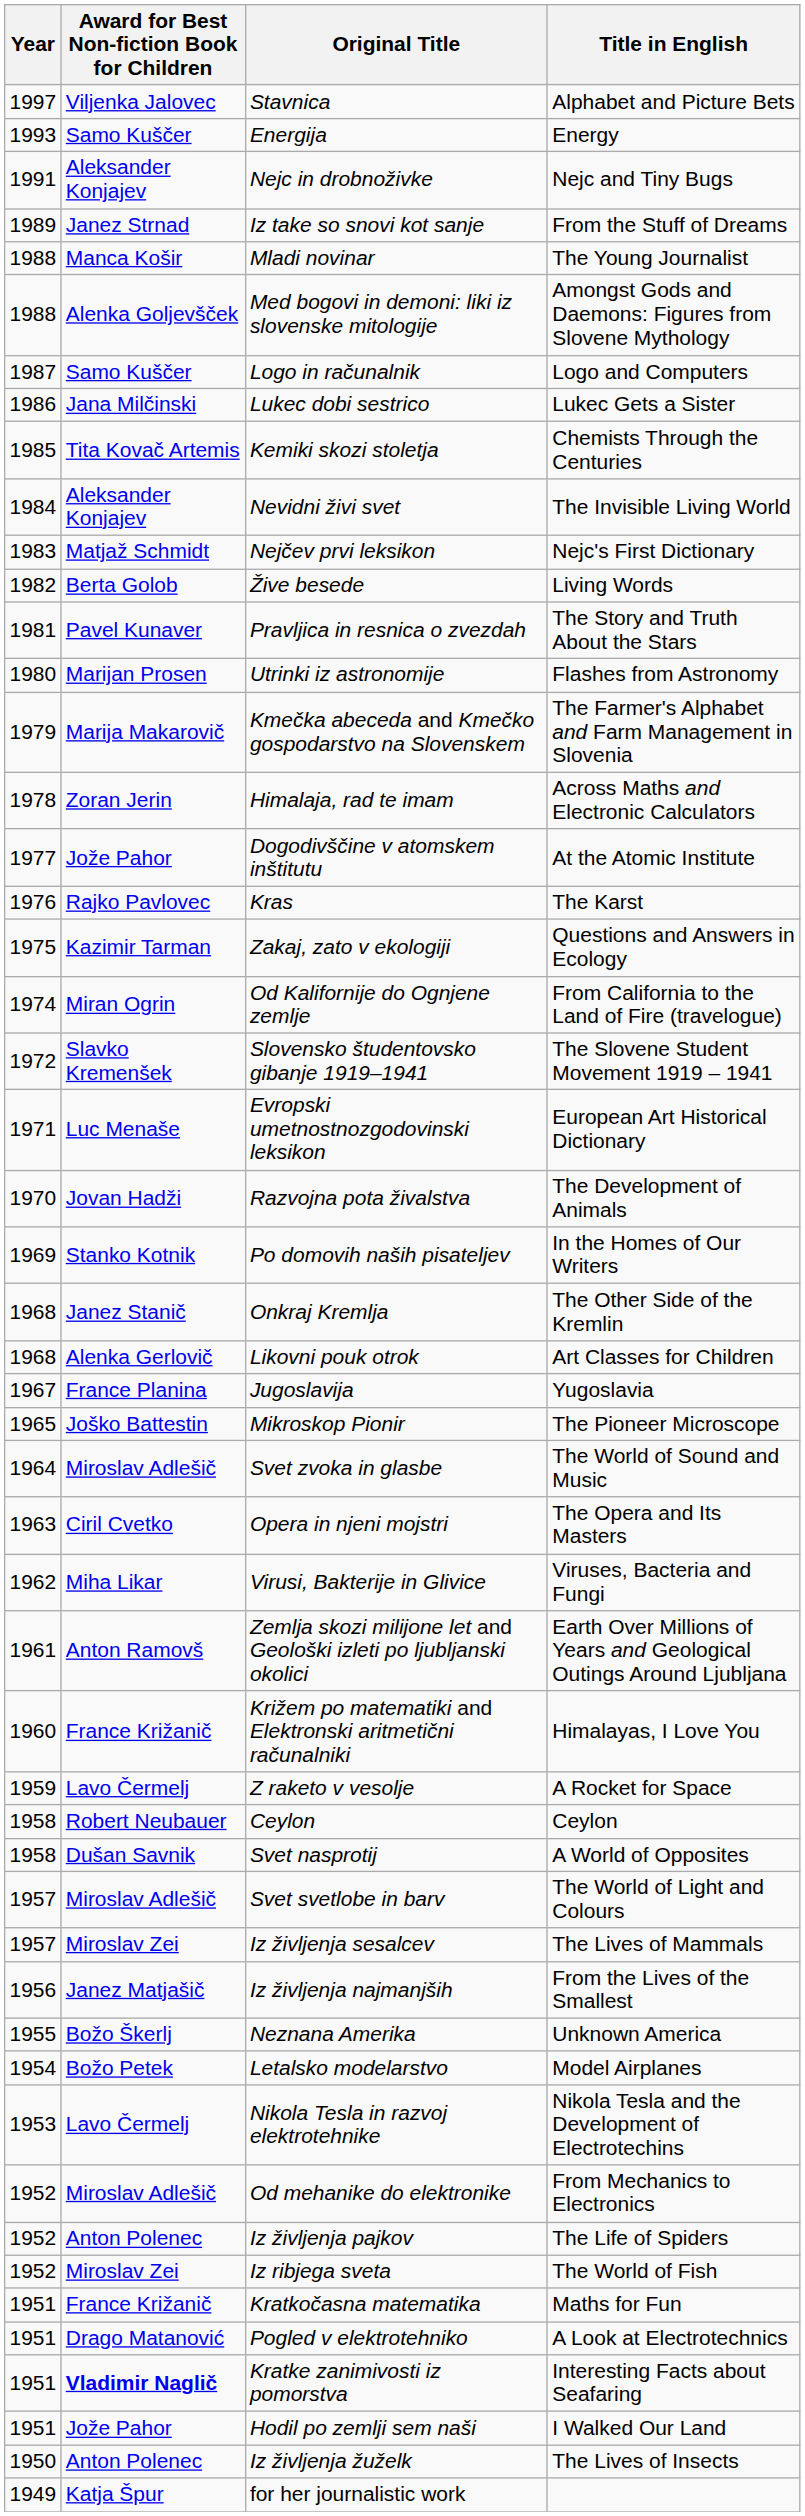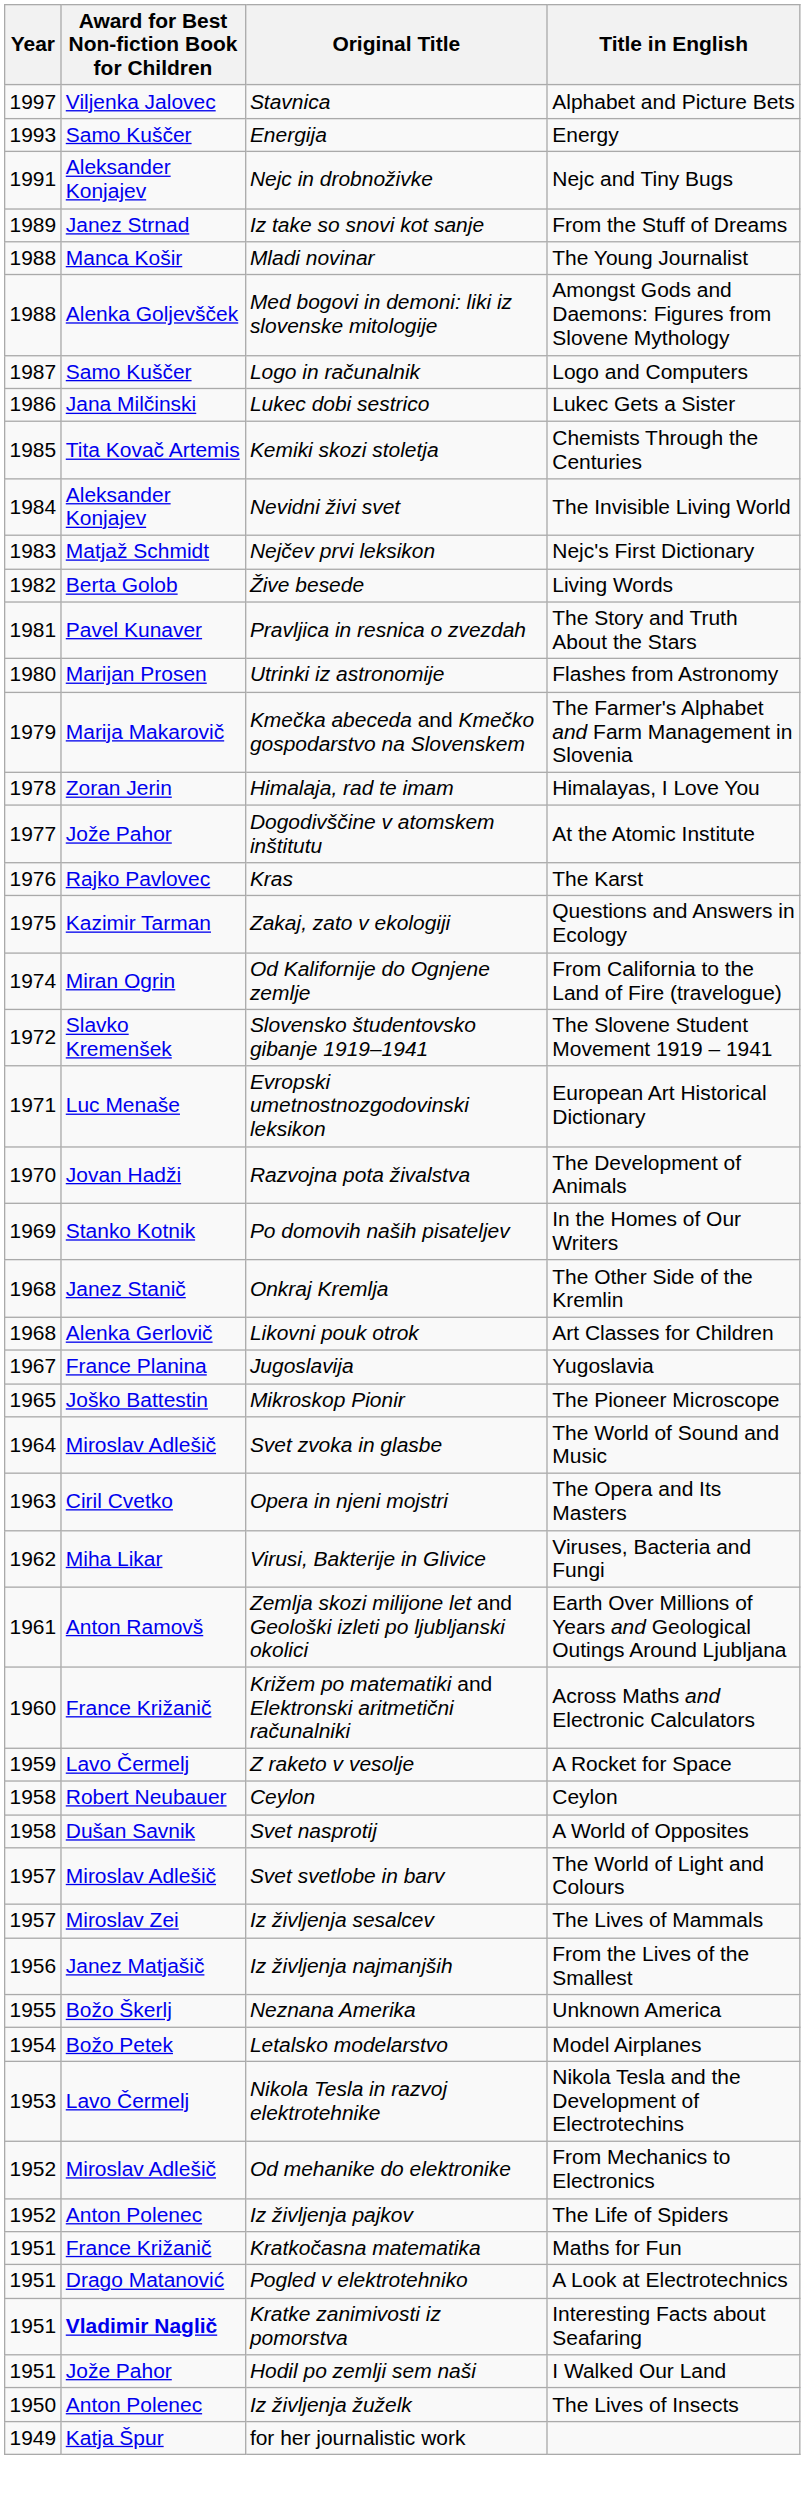Himalaja, rad te imam | Title in English: Across Maths and Electronic Calculators -> Himalayas, I Love You
Križem po matematiki and Elektronski aritmetični računalniki | Title in English: Himalayas, I Love You -> Across Maths and Electronic Calculators
- row: 1952 | Miroslav Zei | Iz ribjega sveta | The World of Fish
